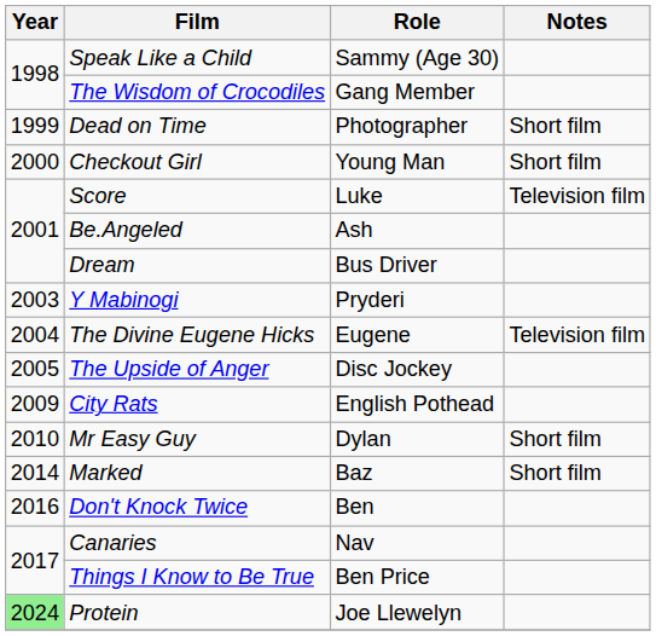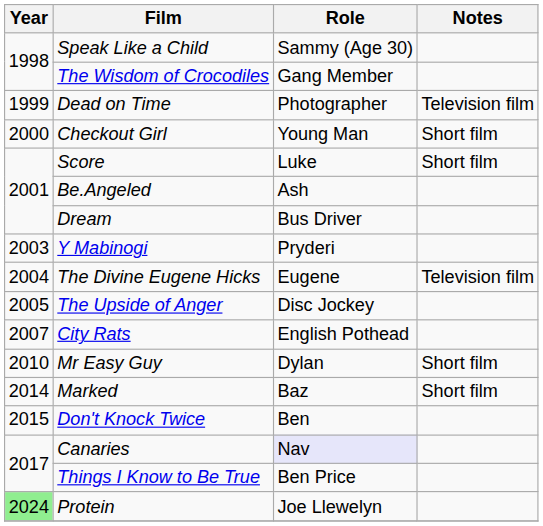Dead on Time | Notes: Short film -> Television film
Score | Notes: Television film -> Short film
City Rats | Year: 2009 -> 2007
Don't Knock Twice | Year: 2016 -> 2015
Canaries | Role: no background -> lavender background
